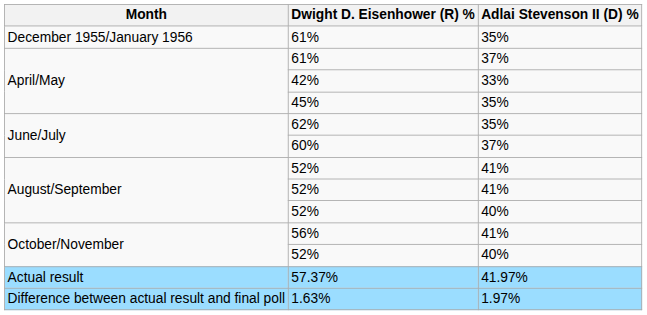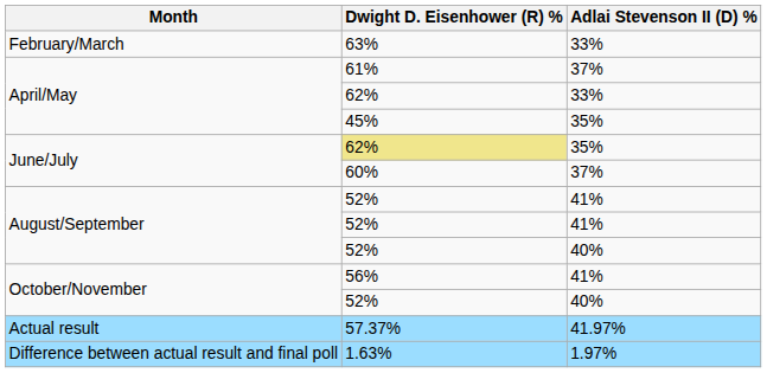- row: December 1955/January 1956 | 61% | 35%
+ row: February/March | 63% | 33%
April/May / 33% | Dwight D. Eisenhower (R) %: 42% -> 62%
June/July / 35% | Dwight D. Eisenhower (R) %: no background -> khaki background
